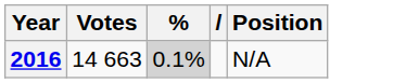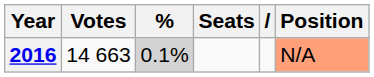+ column: Seats
2016 | Position: no background -> lightsalmon background
